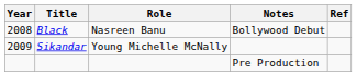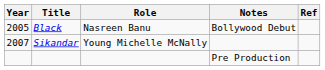Black | Year: 2008 -> 2005
Sikandar | Year: 2009 -> 2007
